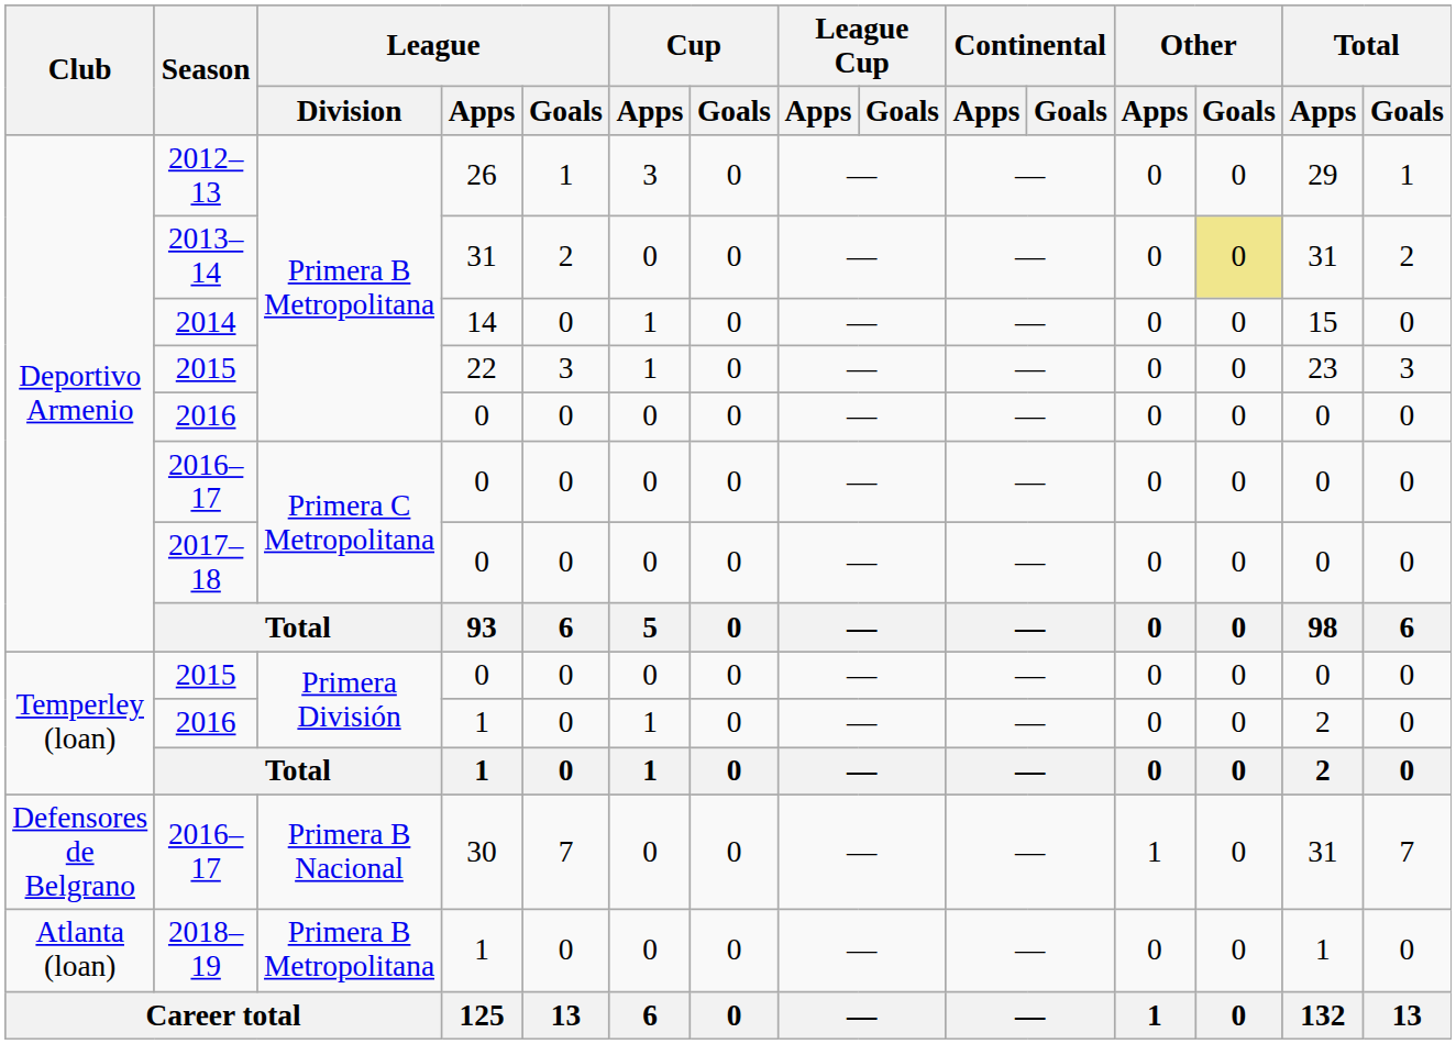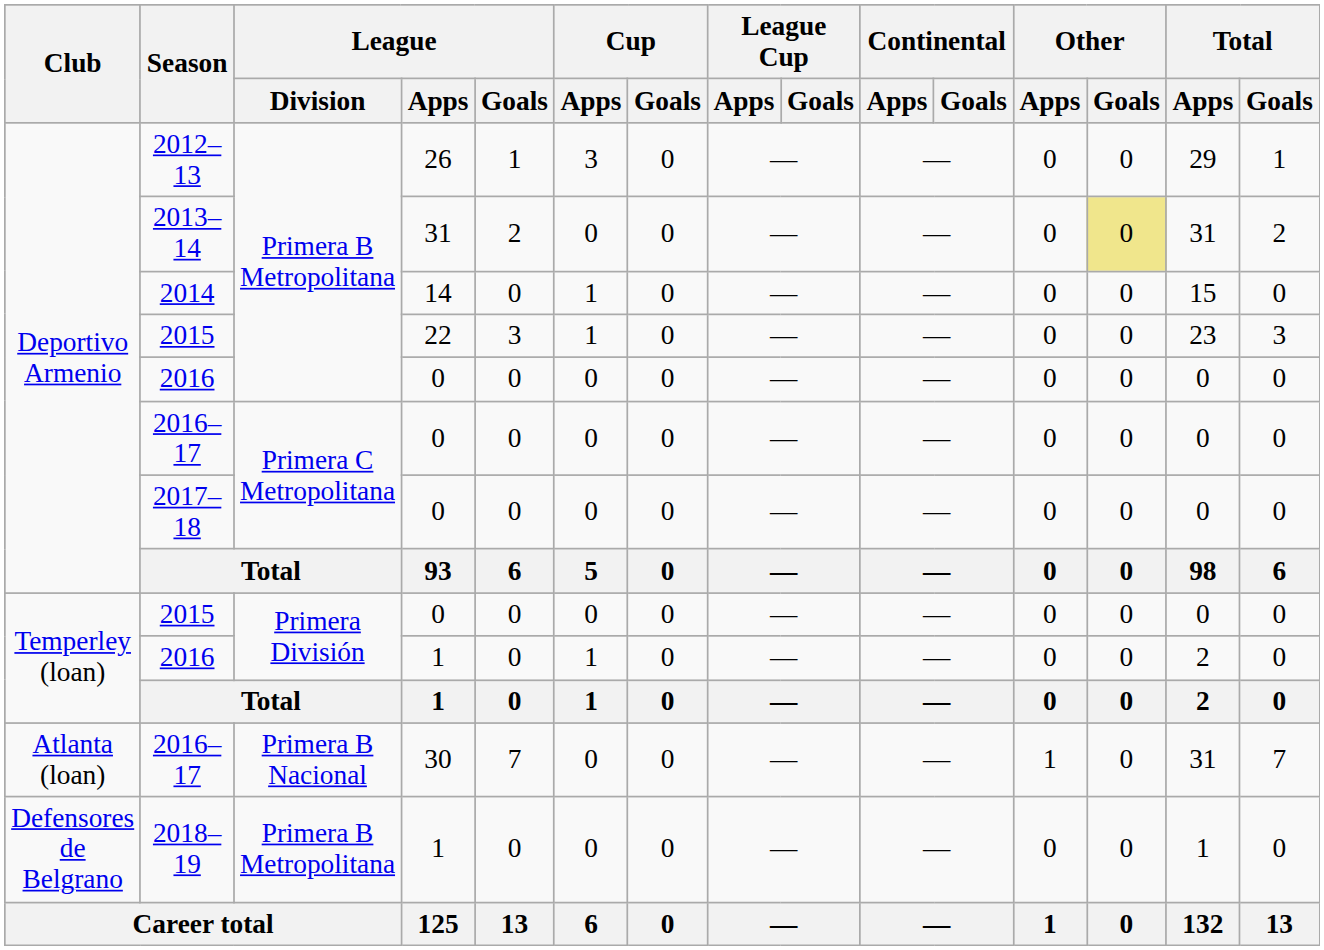2016–17 / 30 | Club: Defensores de Belgrano -> Atlanta (loan)
2018–19 | Club: Atlanta (loan) -> Defensores de Belgrano
